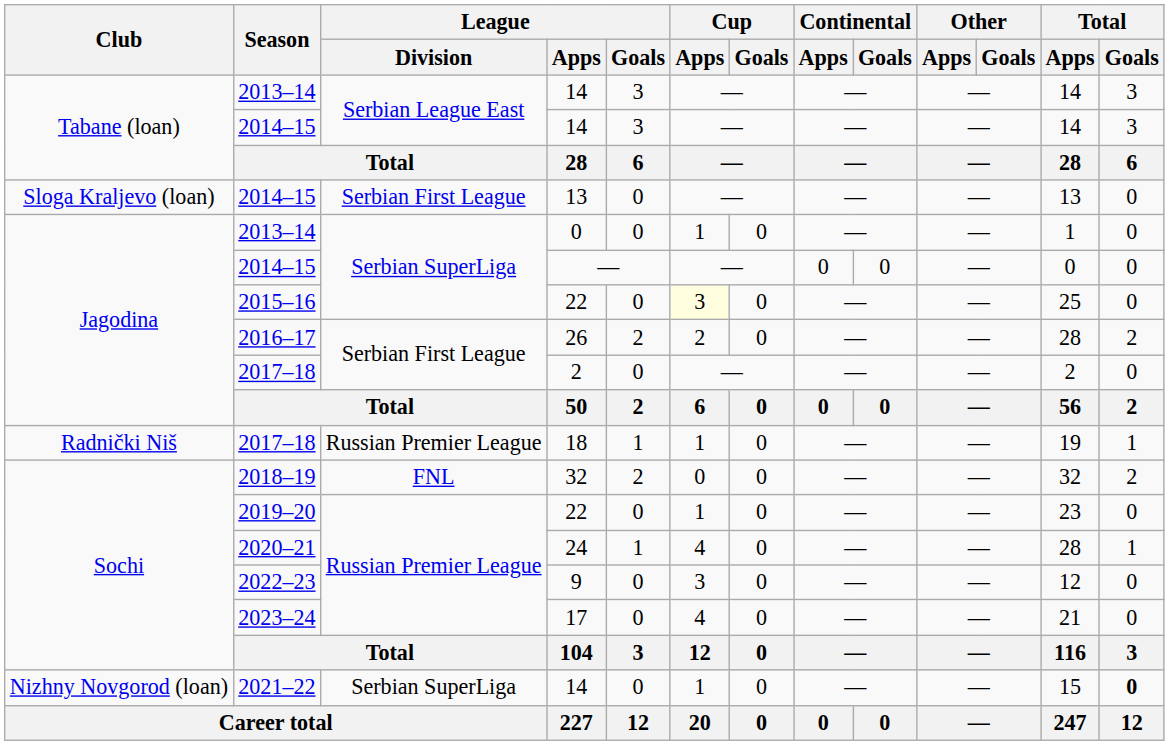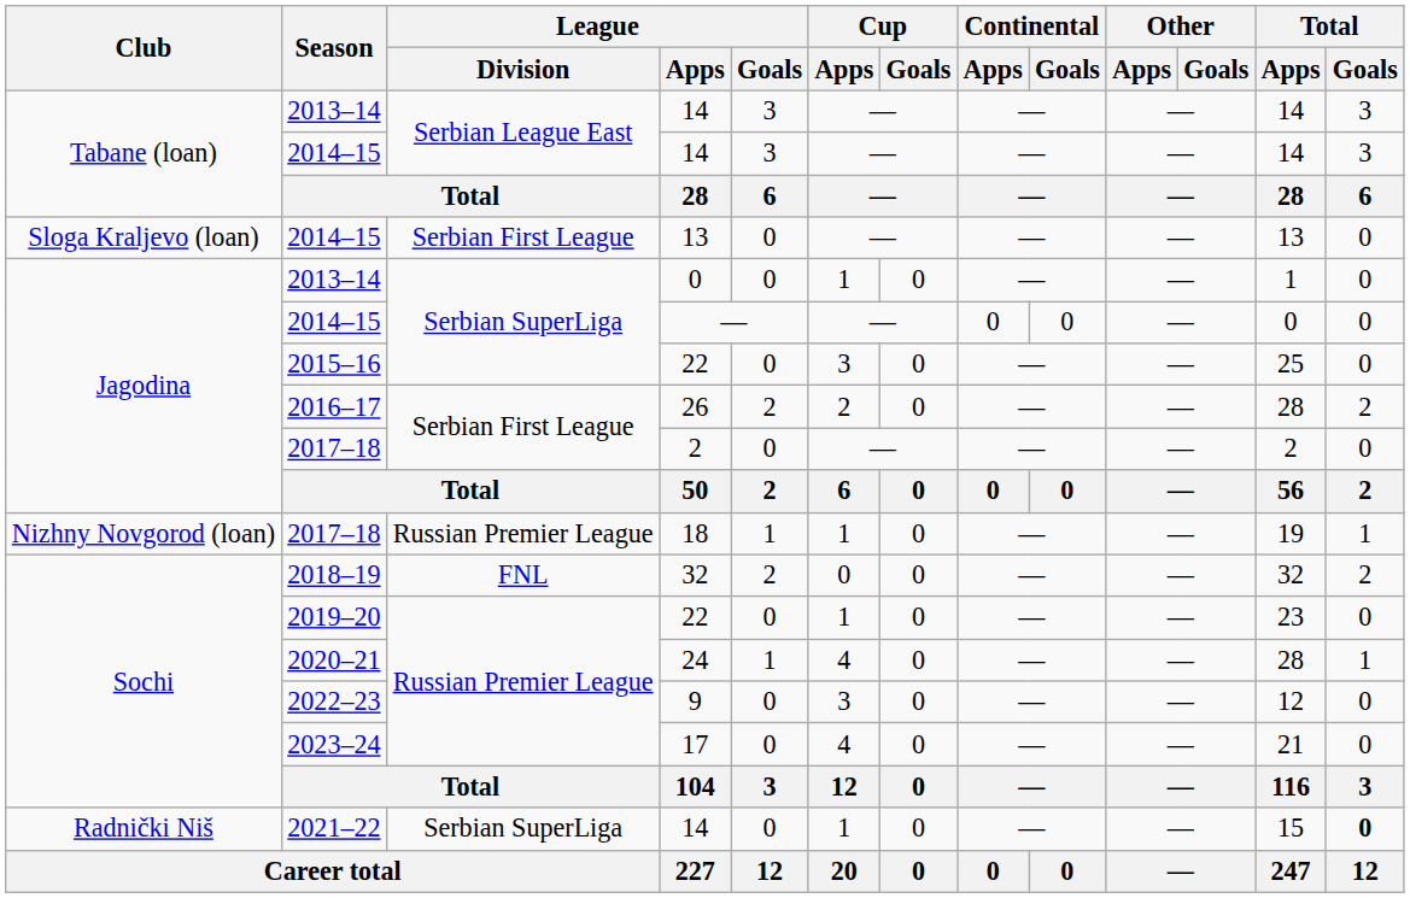2015–16 / 22 | Cup / Apps: lightyellow background -> no background
18 | Club: Radnički Niš -> Nizhny Novgorod (loan)
2021–22 / 14 | Club: Nizhny Novgorod (loan) -> Radnički Niš
